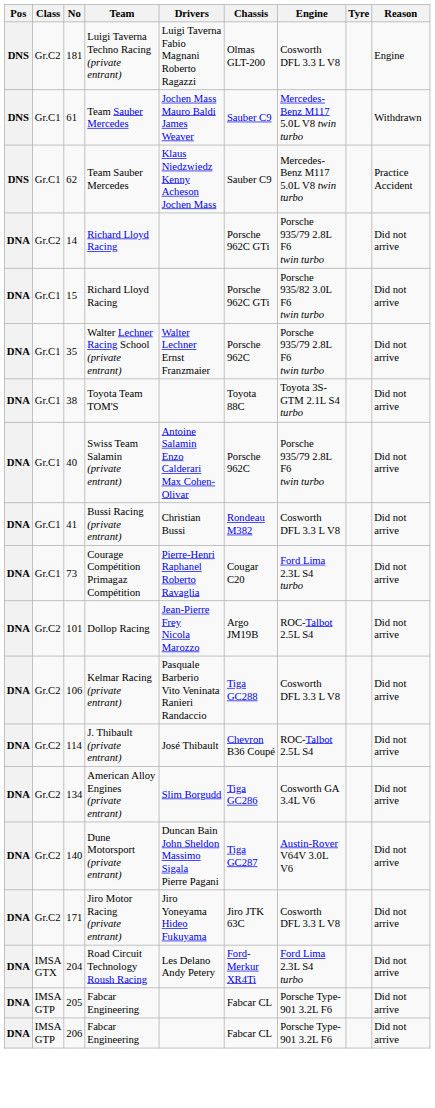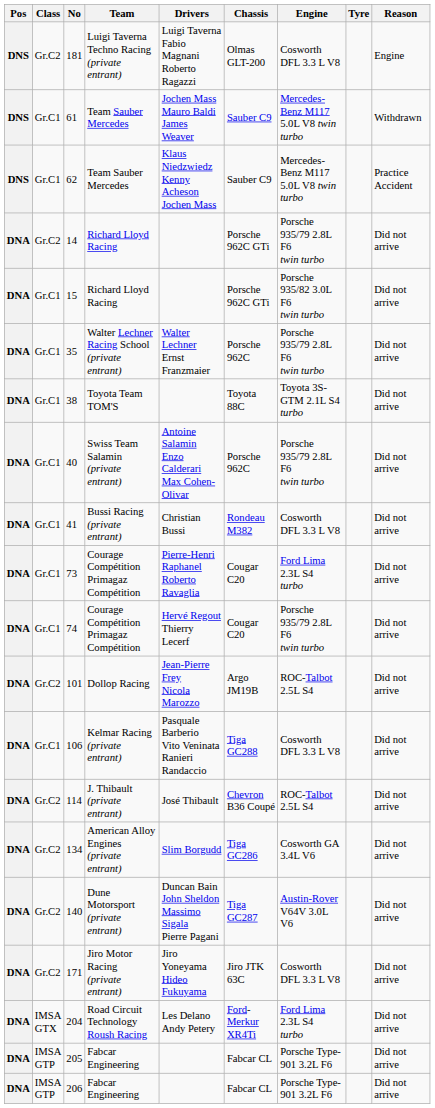+ row: DNA | Gr.C1 | 74 | Courage Compétition Primagaz Compétition | Hervé Regout Thierry Lecerf | Cougar C20 | Porsche 935/79 2.8L F6 twin turbo | Did not arrive
106 | Class: Gr.C2 -> Gr.C1
